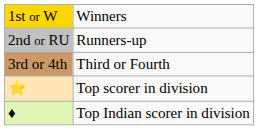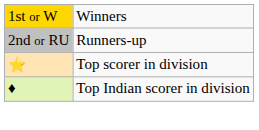- row: 3rd or 4th | Third or Fourth
